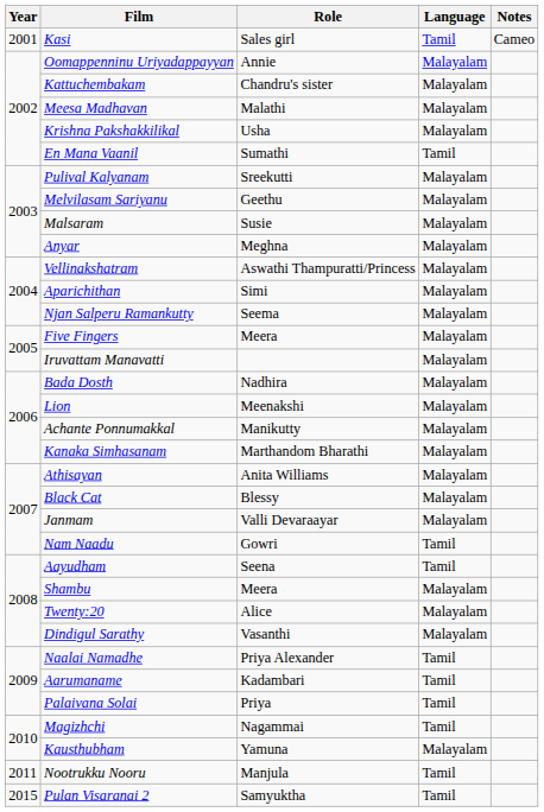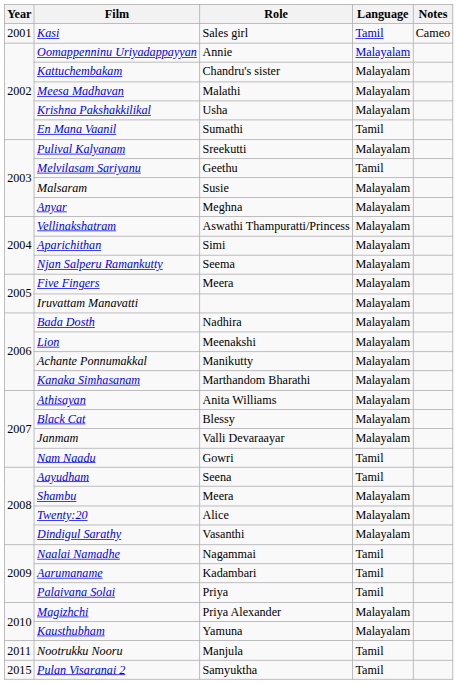Melvilasam Sariyanu | Language: Malayalam -> Tamil
Naalai Namadhe | Role: Priya Alexander -> Nagammai
Magizhchi | Role: Nagammai -> Priya Alexander
Magizhchi | Language: Tamil -> Malayalam
